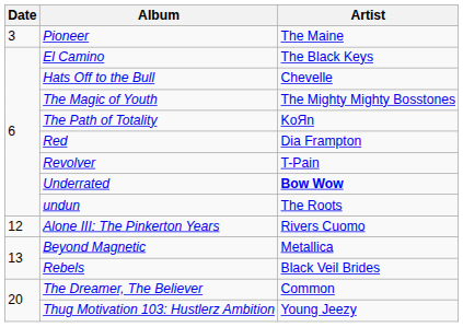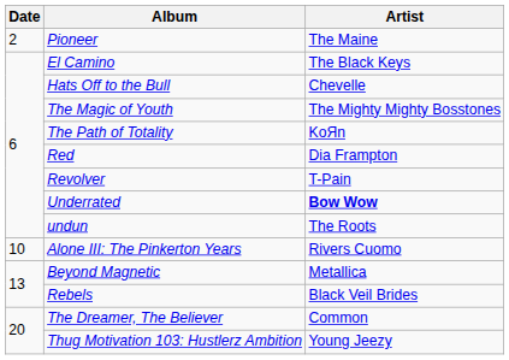Pioneer | Date: 3 -> 2
Alone III: The Pinkerton Years | Date: 12 -> 10
